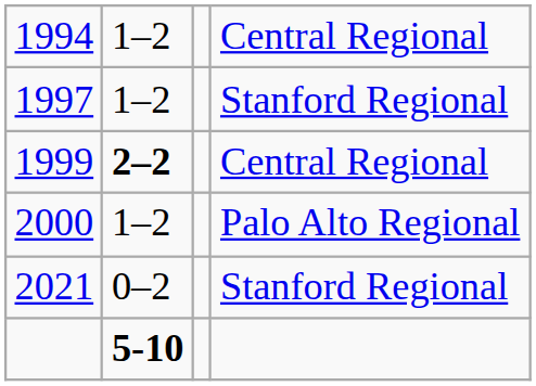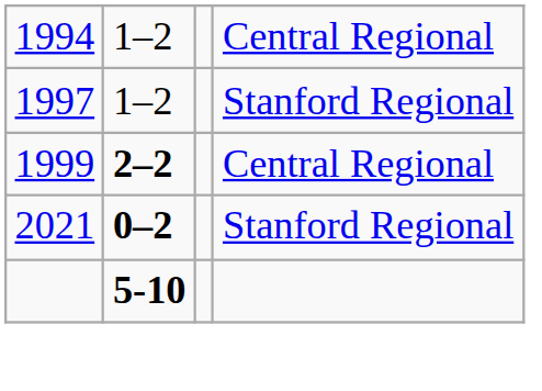- row: 2000 | 1–2 | Palo Alto Regional
2021 | column 2: normal -> bold
